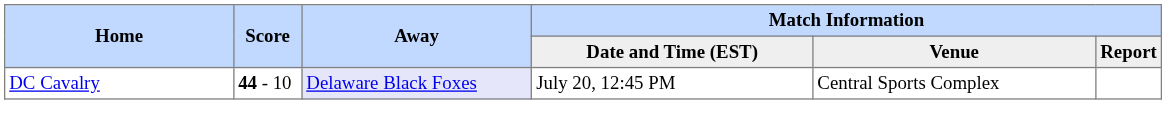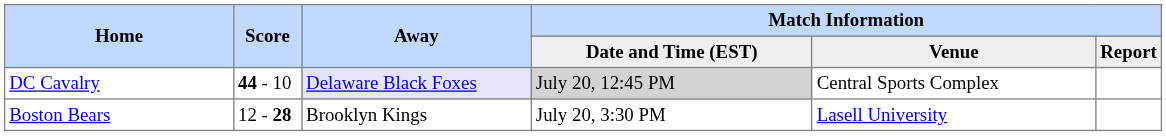DC Cavalry | column 4: no background -> lightgrey background
+ row: Boston Bears | 12 - 28 | Brooklyn Kings | July 20, 3:30 PM | Lasell University
